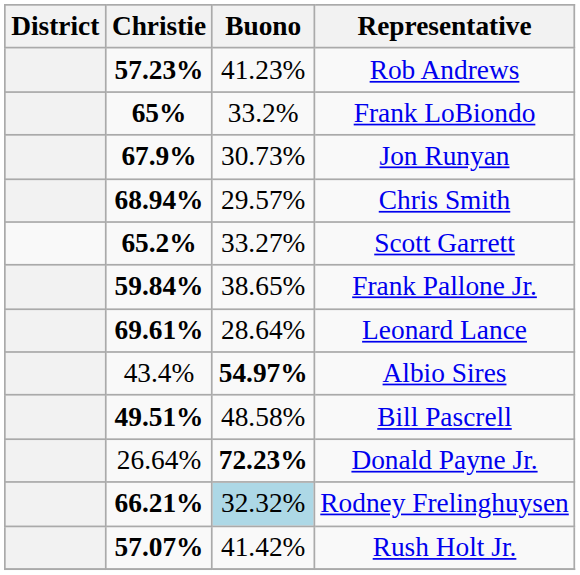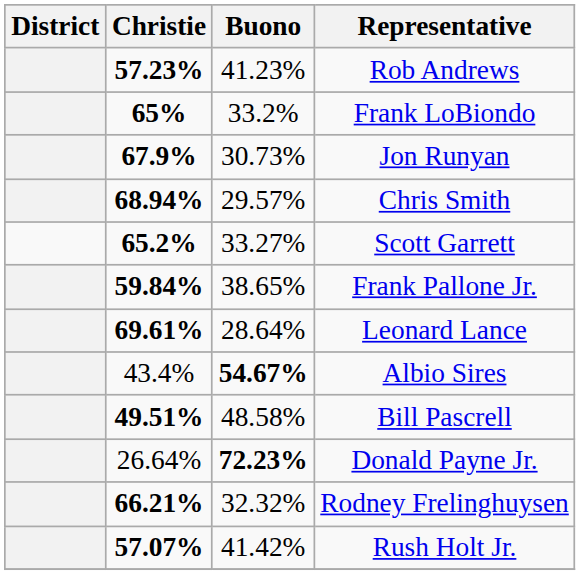Albio Sires | Buono: 54.97% -> 54.67%
Rodney Frelinghuysen | Buono: lightblue background -> no background
